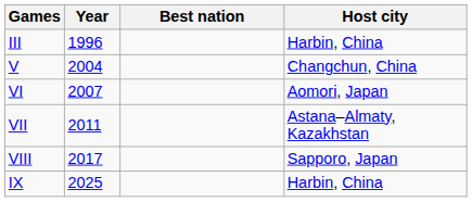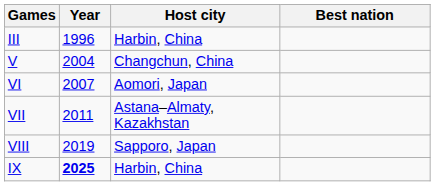columns swapped: Host city <-> Best nation
VIII | Year: 2017 -> 2019
IX | Year: normal -> bold
